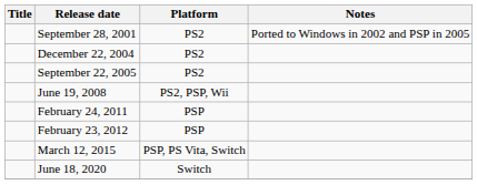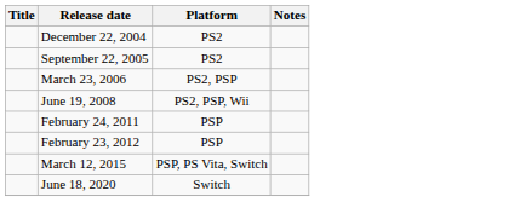- row: September 28, 2001 | PS2 | Ported to Windows in 2002 and PSP in 2005
+ row: March 23, 2006 | PS2, PSP
